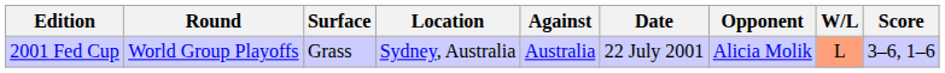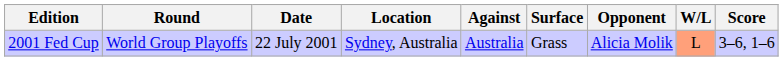columns swapped: Date <-> Surface
